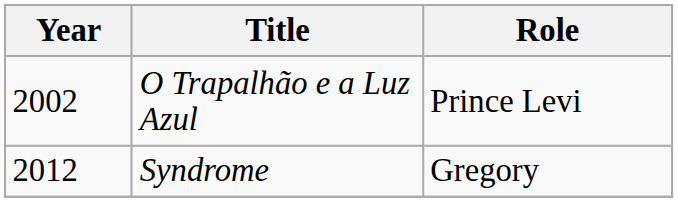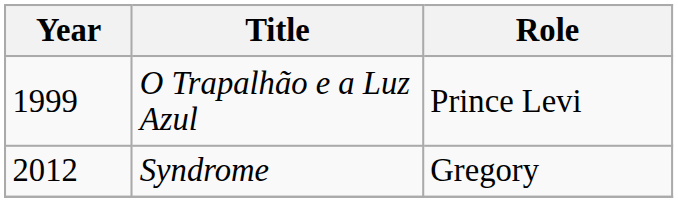O Trapalhão e a Luz Azul | Year: 2002 -> 1999
